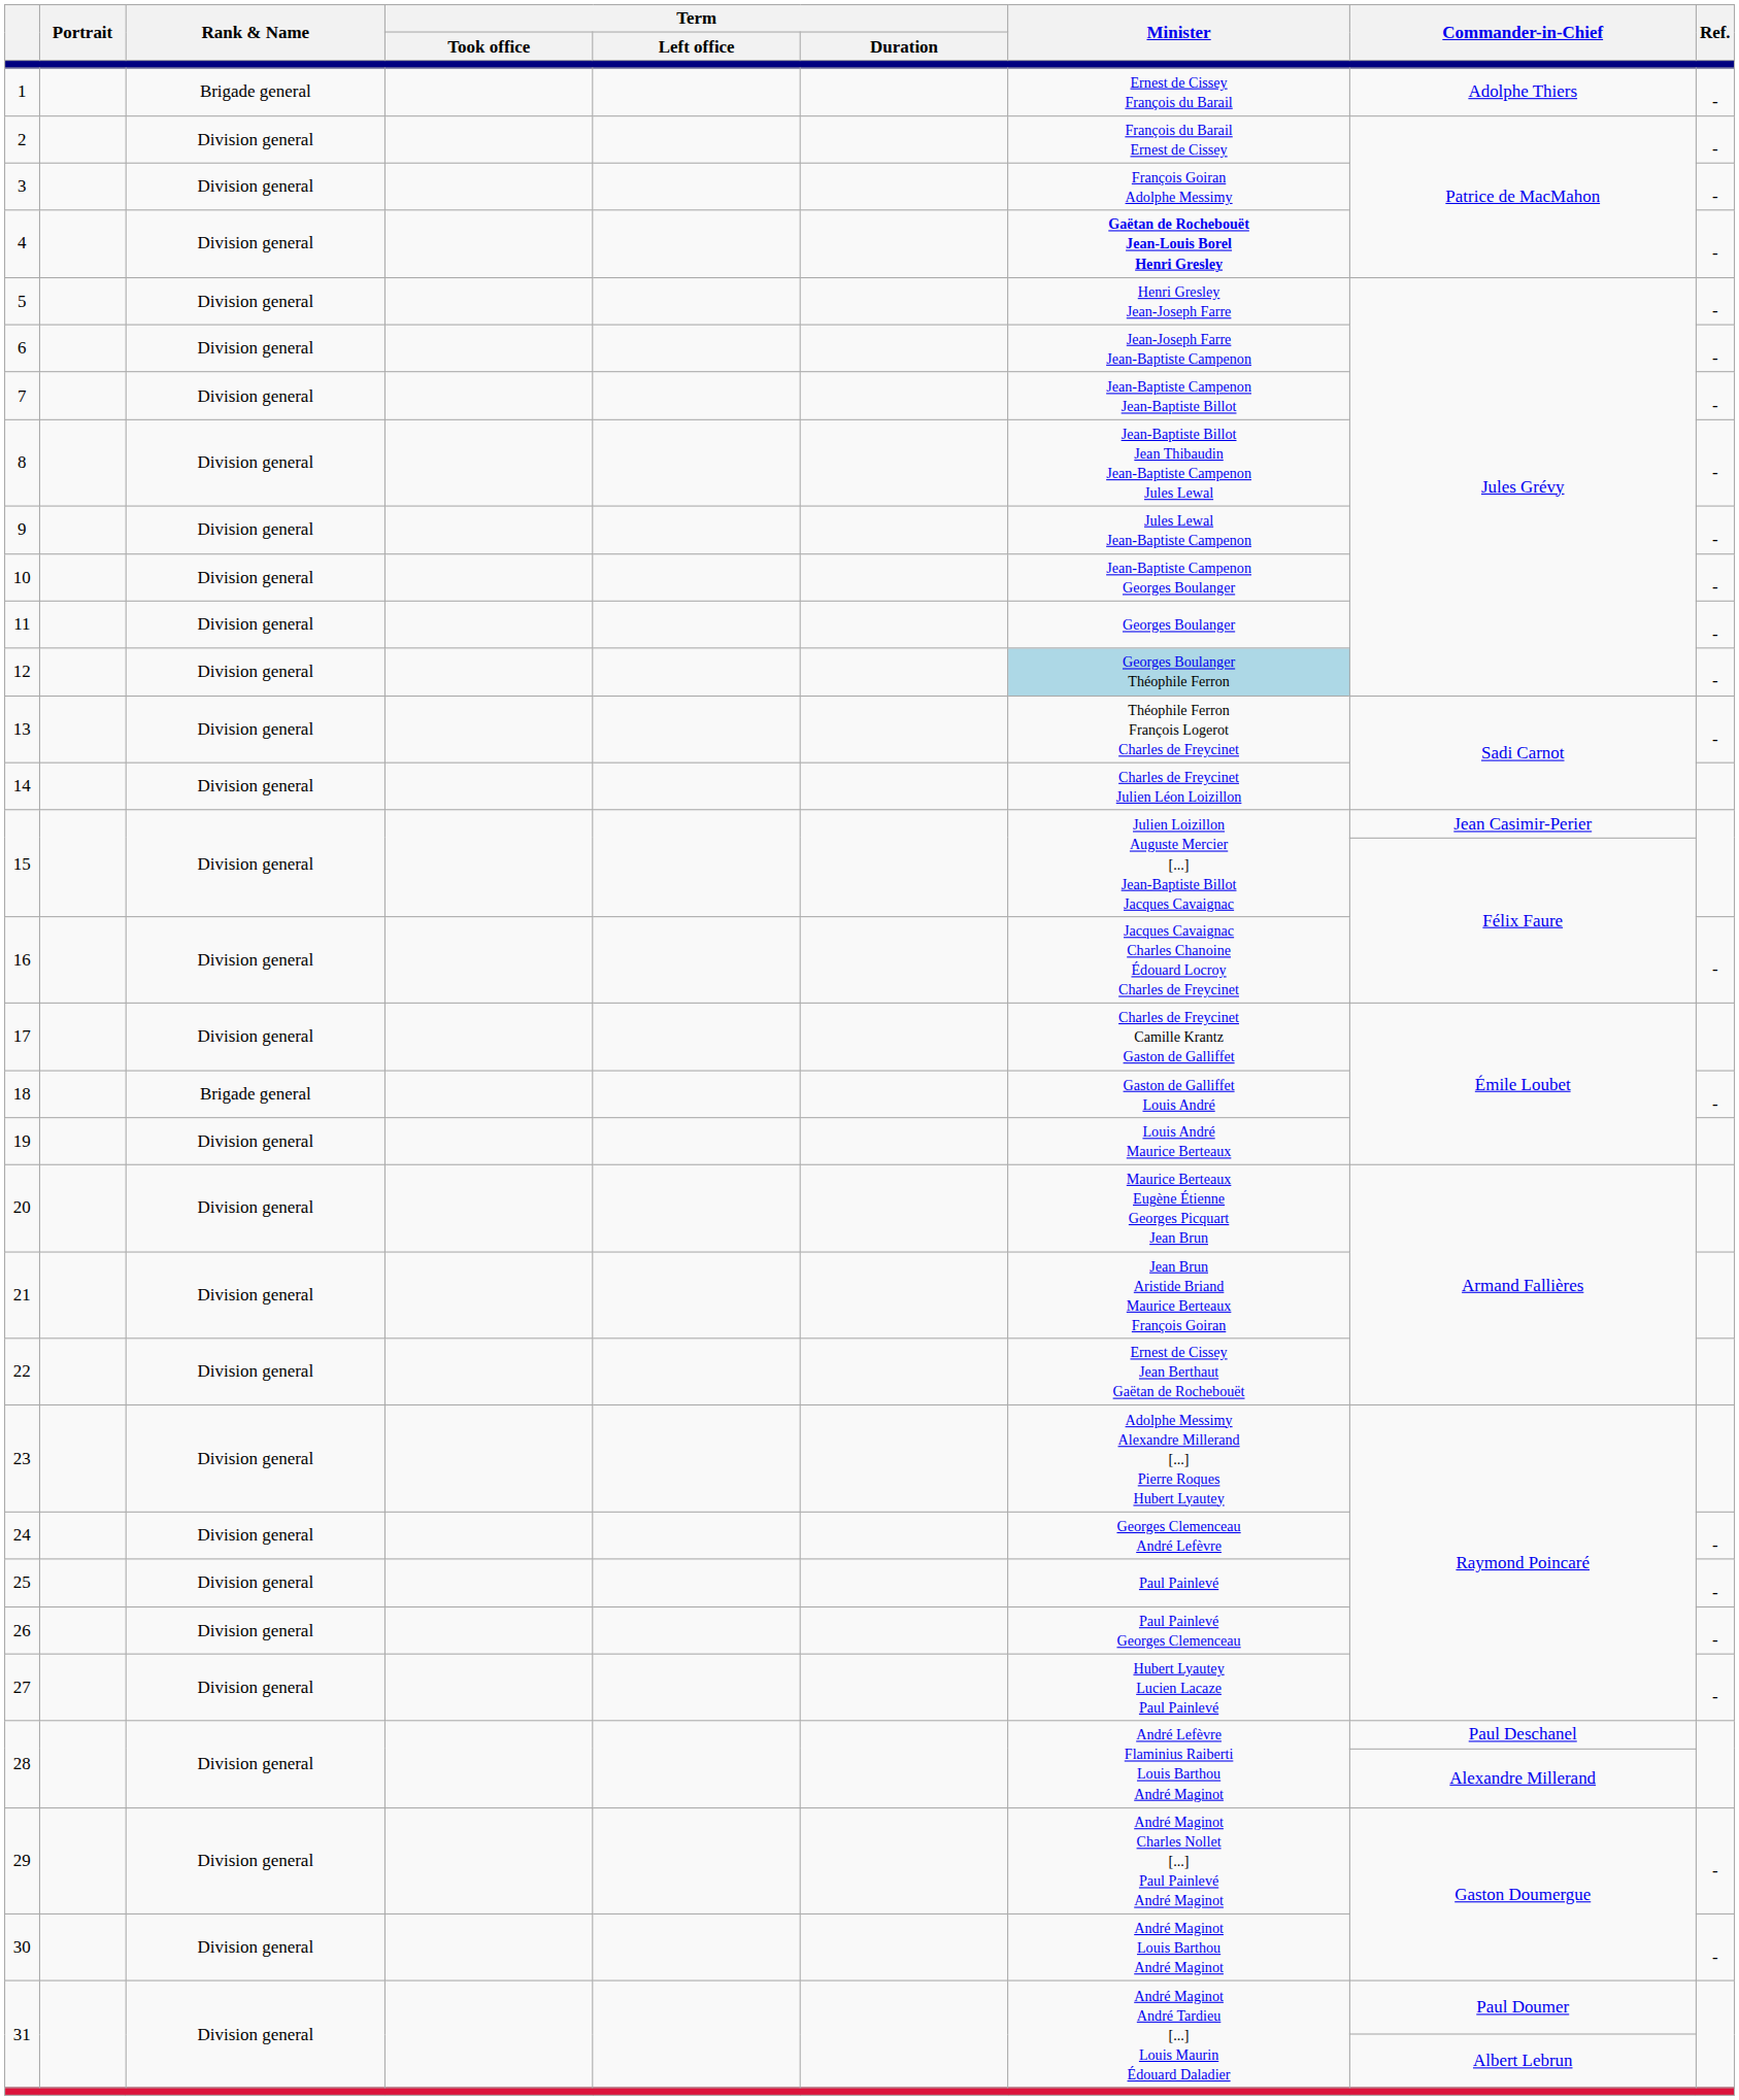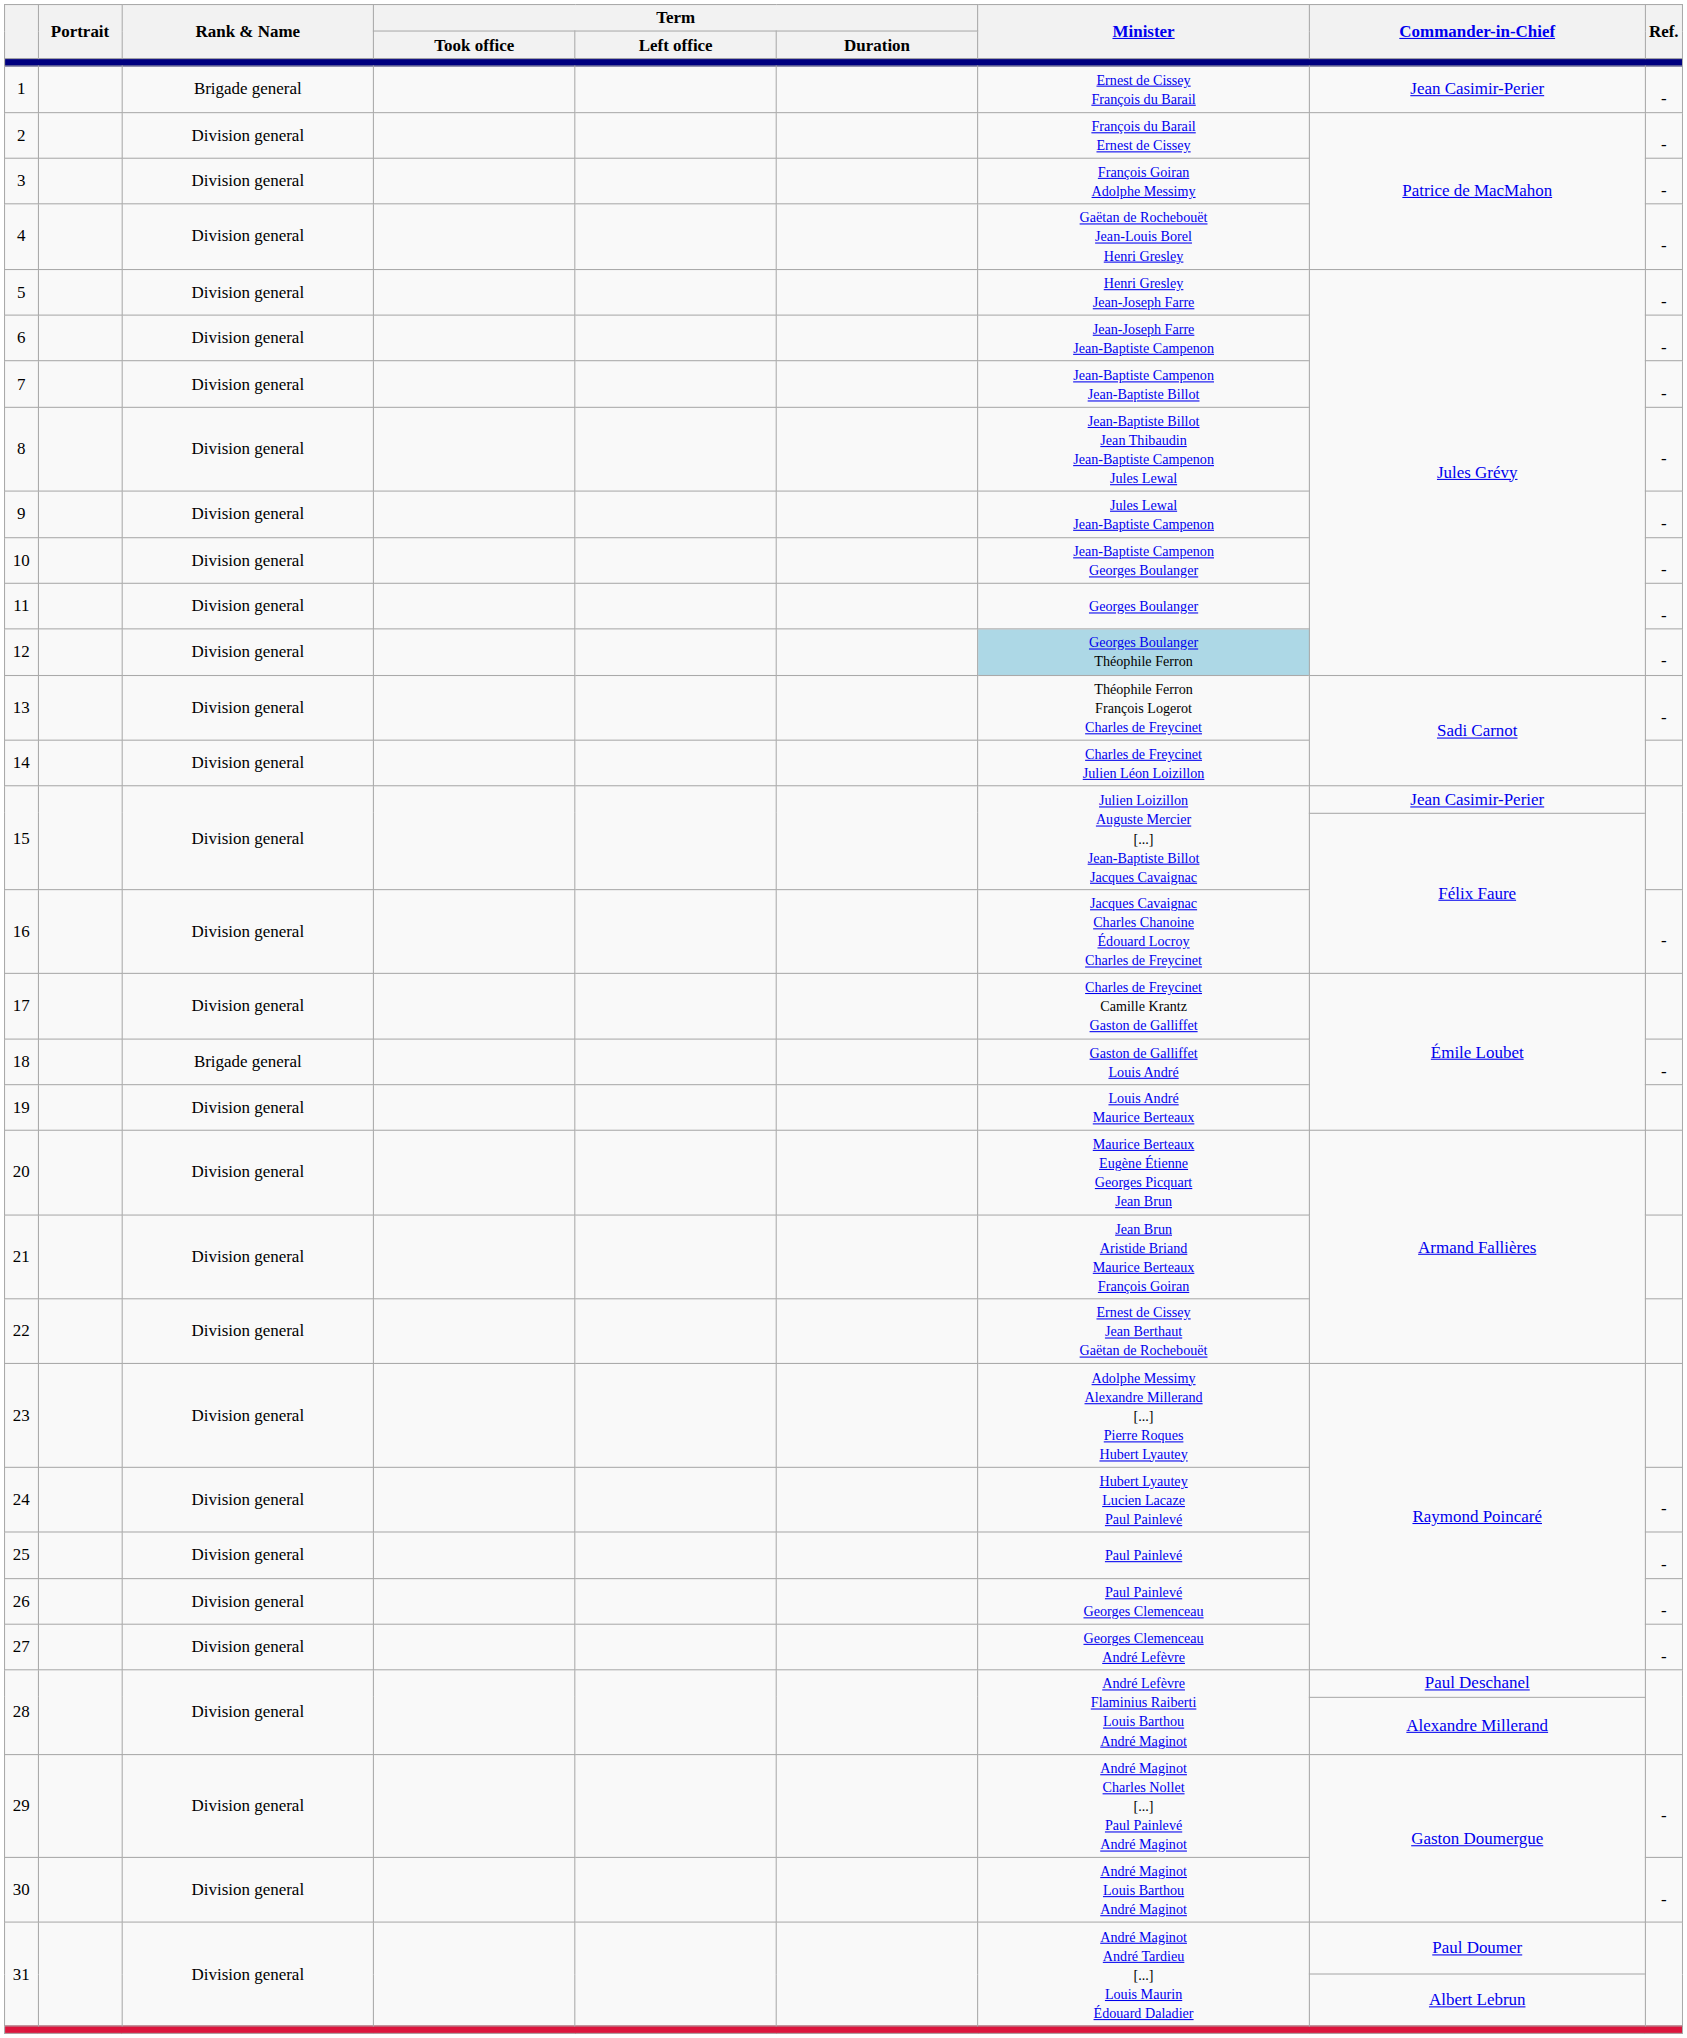1 | Commander-in-Chief: Adolphe Thiers -> Jean Casimir-Perier
4 | Minister: bold -> normal
24 | Minister: Georges Clemenceau André Lefèvre -> Hubert Lyautey Lucien Lacaze Paul Painlevé
27 | Minister: Hubert Lyautey Lucien Lacaze Paul Painlevé -> Georges Clemenceau André Lefèvre
